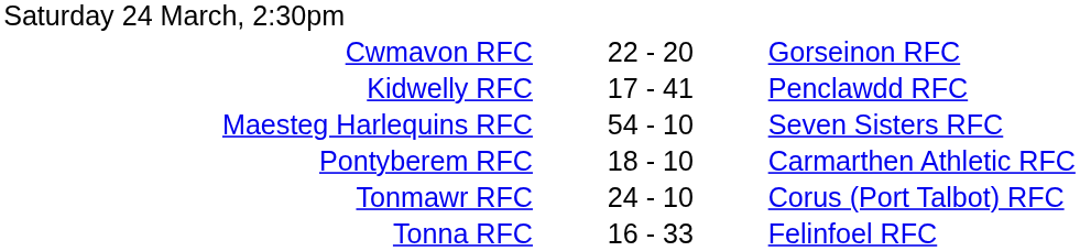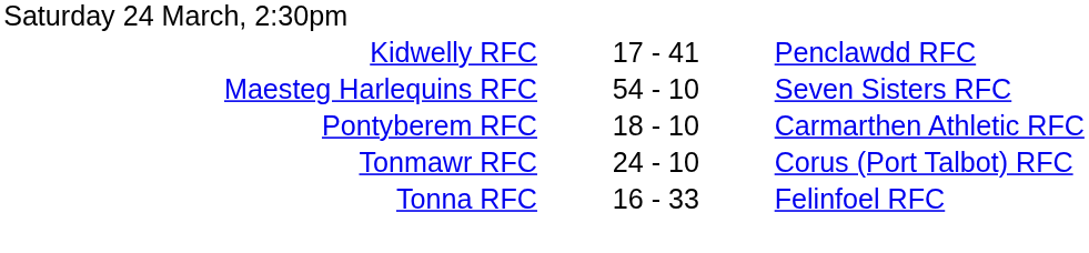- row: Cwmavon RFC | 22 - 20 | Gorseinon RFC
